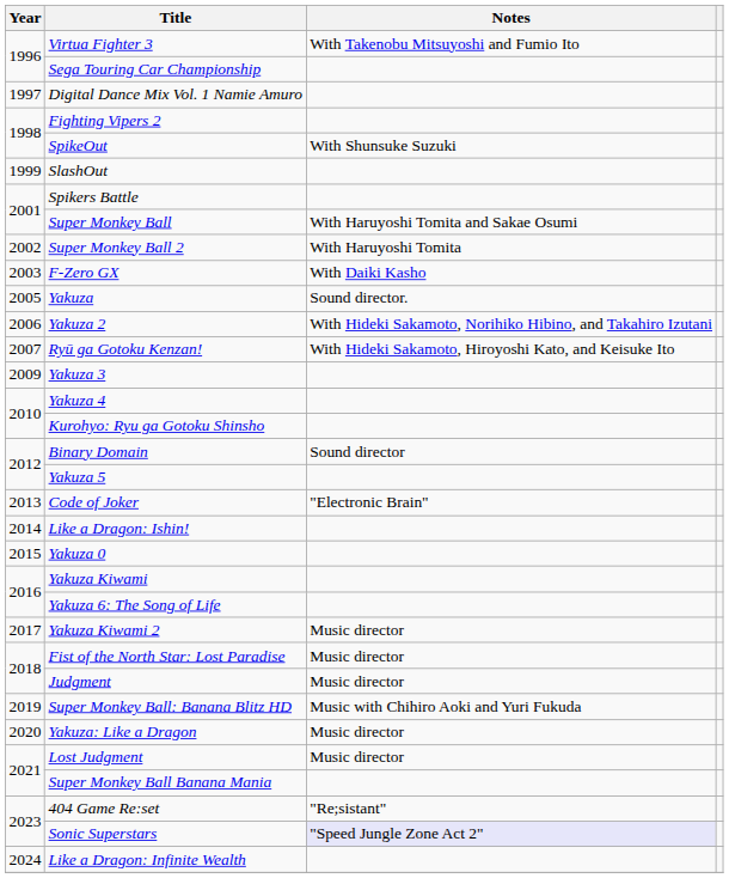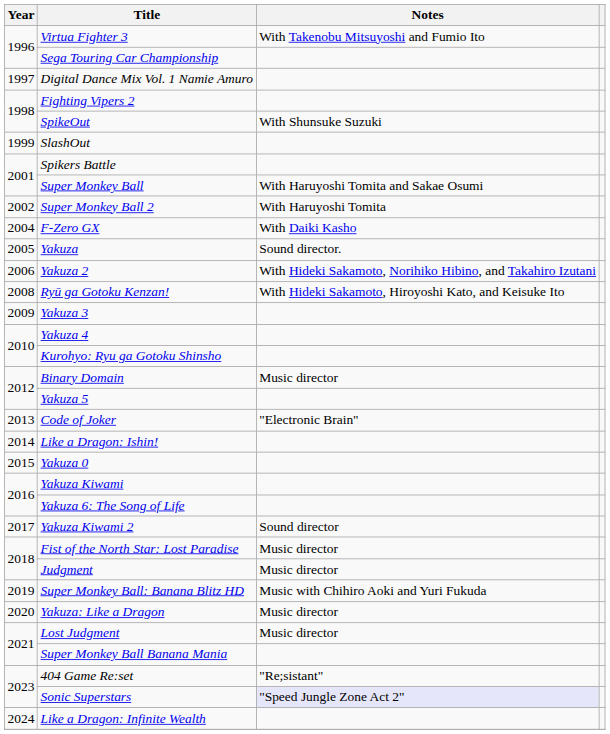F-Zero GX | Year: 2003 -> 2004
Ryū ga Gotoku Kenzan! | Year: 2007 -> 2008
Binary Domain | Notes: Sound director -> Music director
Yakuza Kiwami 2 | Notes: Music director -> Sound director
